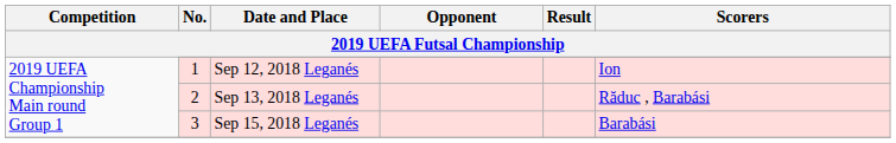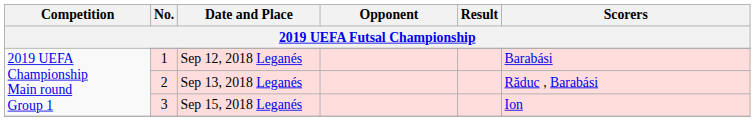Sep 12, 2018 Leganés | Scorers: Ion -> Barabási
Sep 15, 2018 Leganés | Scorers: Barabási -> Ion
